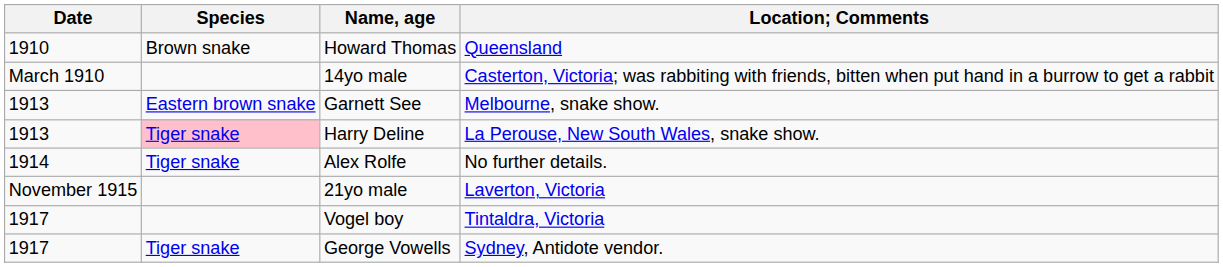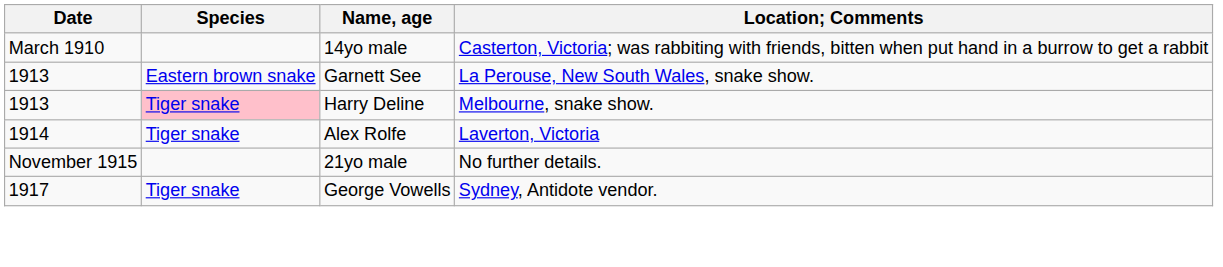- row: 1910 | Brown snake | Howard Thomas | Queensland
Garnett See | Location; Comments: Melbourne, snake show. -> La Perouse, New South Wales, snake show.
Harry Deline | Location; Comments: La Perouse, New South Wales, snake show. -> Melbourne, snake show.
Alex Rolfe | Location; Comments: No further details. -> Laverton, Victoria
21yo male | Location; Comments: Laverton, Victoria -> No further details.
- row: 1917 | Vogel boy | Tintaldra, Victoria
